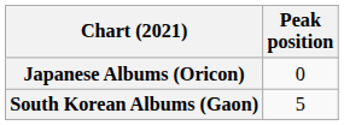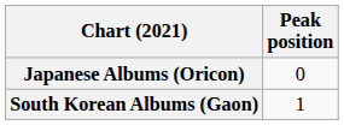South Korean Albums (Gaon) | Peak position: 5 -> 1
